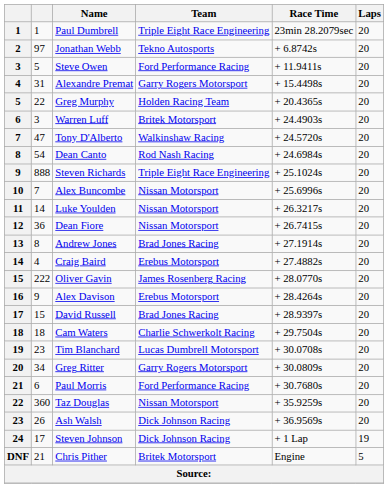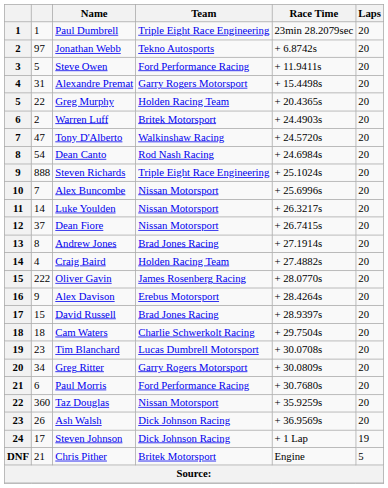Warren Luff | column 2: 3 -> 2
Dean Fiore | column 2: 36 -> 37
Craig Baird | Team: Erebus Motorsport -> Holden Racing Team
